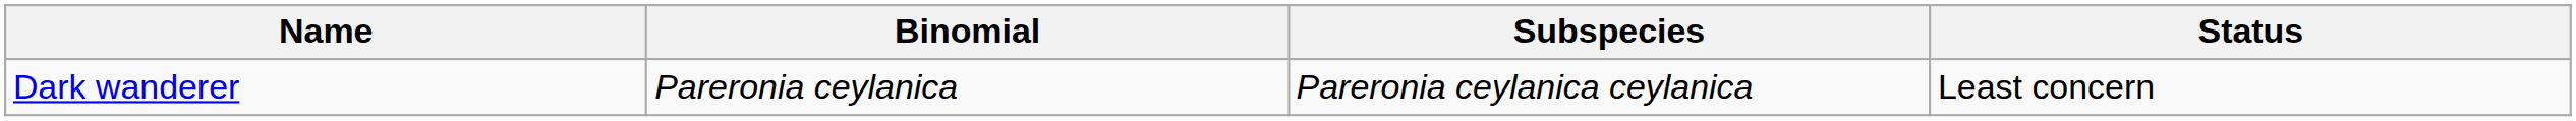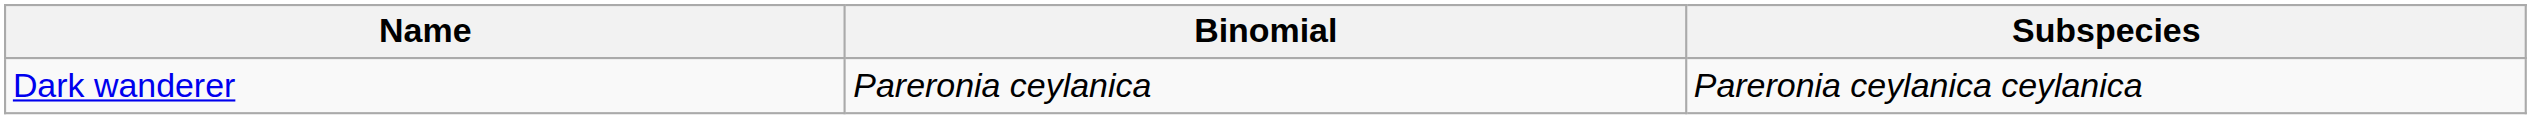- column: Status | Least concern
